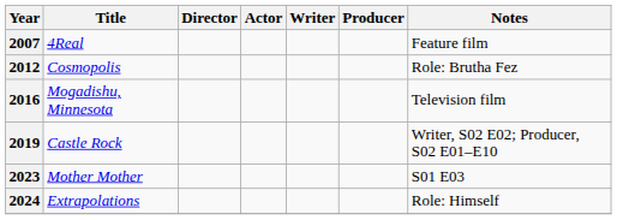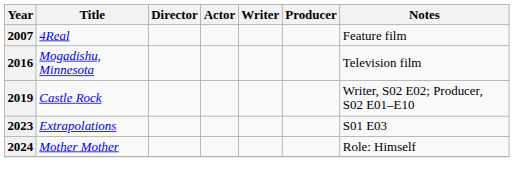- row: 2012 | Cosmopolis | Role: Brutha Fez
2023 | Title: Mother Mother -> Extrapolations
2024 | Title: Extrapolations -> Mother Mother
